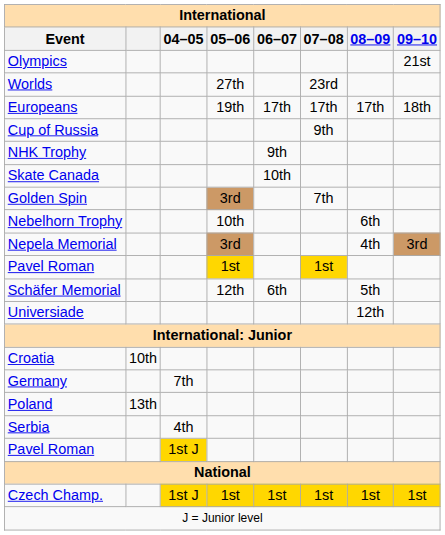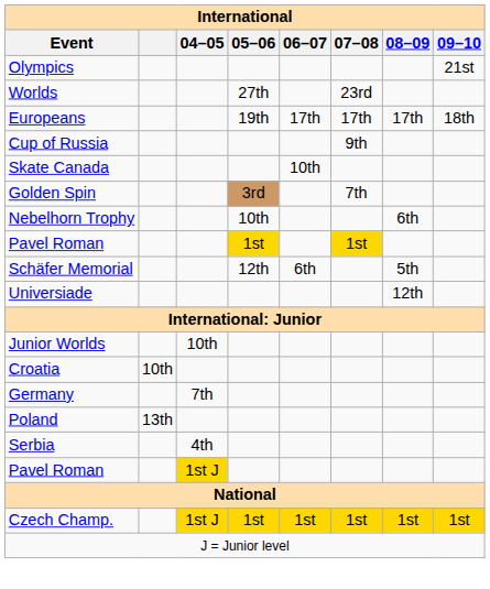- row: NHK Trophy | 9th
- row: Nepela Memorial | 3rd | 4th | 3rd
+ row: Junior Worlds | 10th
